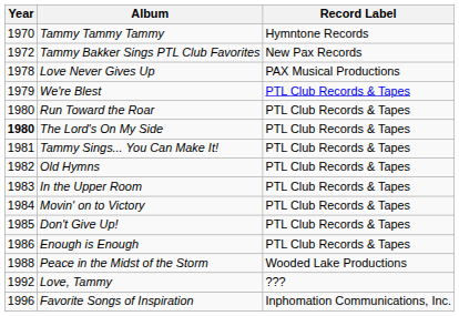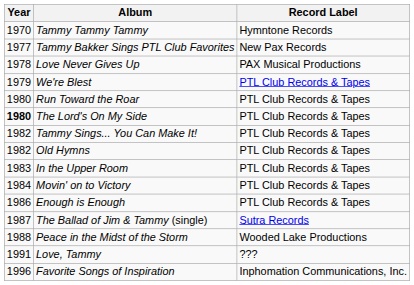Tammy Bakker Sings PTL Club Favorites | Year: 1972 -> 1977
Tammy Sings... You Can Make It! | Year: 1981 -> 1982
- row: 1985 | Don't Give Up! | PTL Club Records & Tapes
+ row: 1987 | The Ballad of Jim & Tammy (single) | Sutra Records
Love, Tammy | Year: 1992 -> 1991
